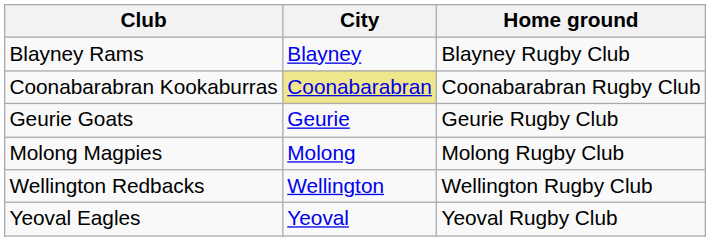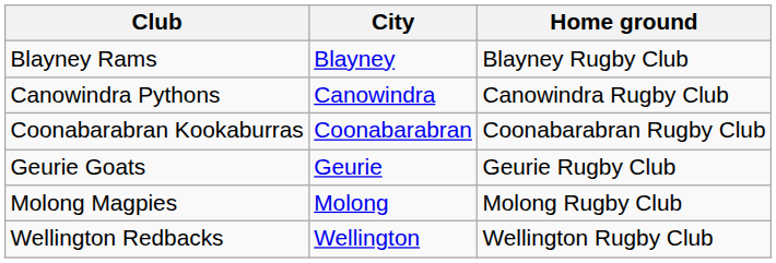+ row: Canowindra Pythons | Canowindra | Canowindra Rugby Club
Coonabarabran Kookaburras | City: khaki background -> no background
- row: Yeoval Eagles | Yeoval | Yeoval Rugby Club
